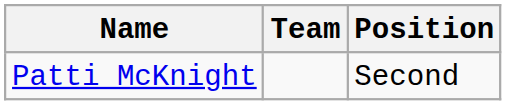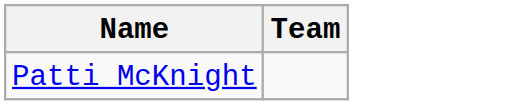- column: Position | Second
